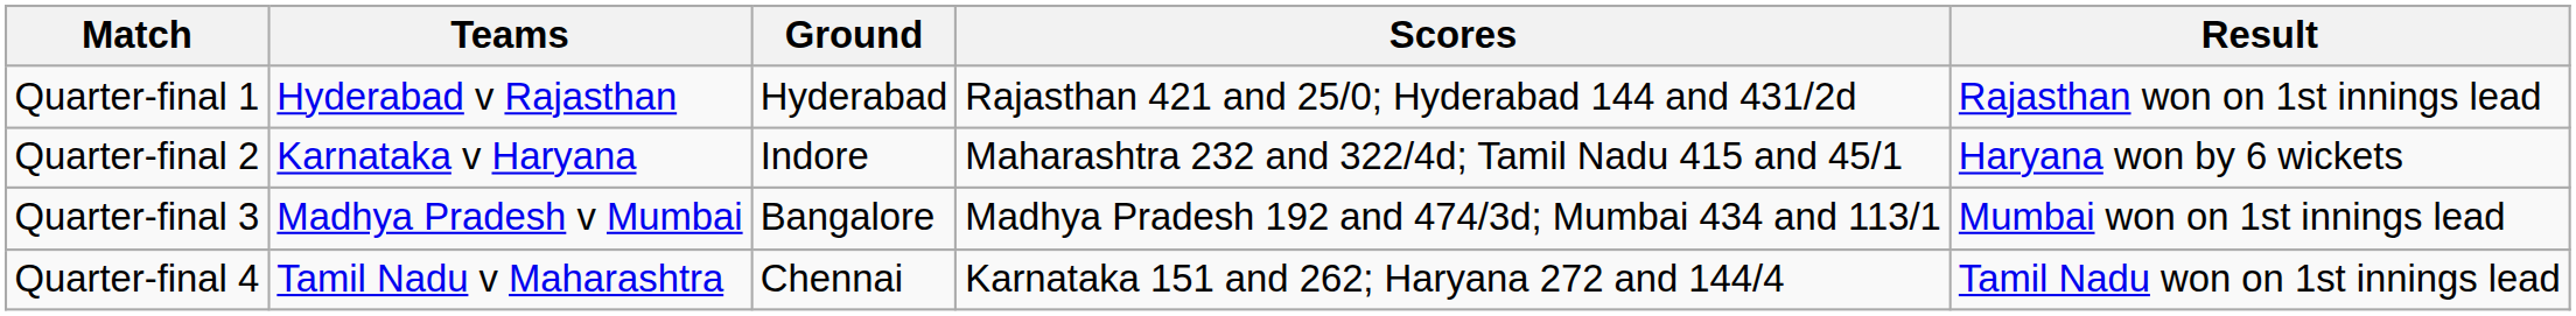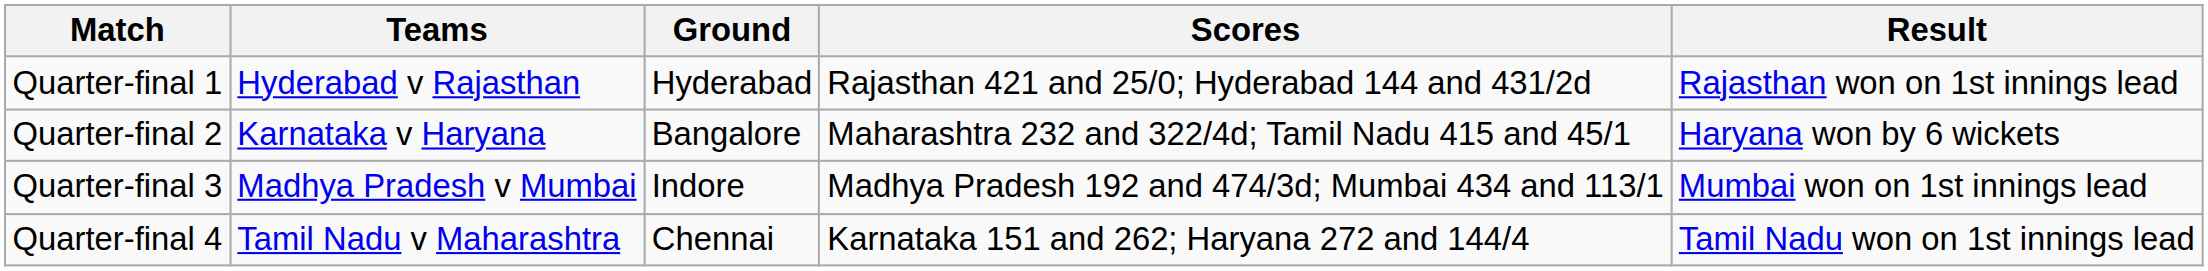Quarter-final 2 | Ground: Indore -> Bangalore
Quarter-final 3 | Ground: Bangalore -> Indore
